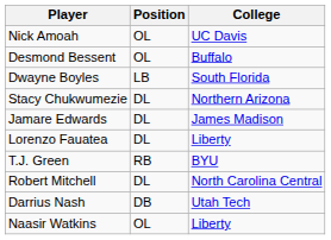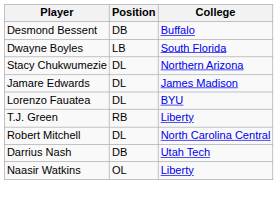- row: Nick Amoah | OL | UC Davis
Desmond Bessent | Position: OL -> DB
Lorenzo Fauatea | College: Liberty -> BYU
T.J. Green | College: BYU -> Liberty
